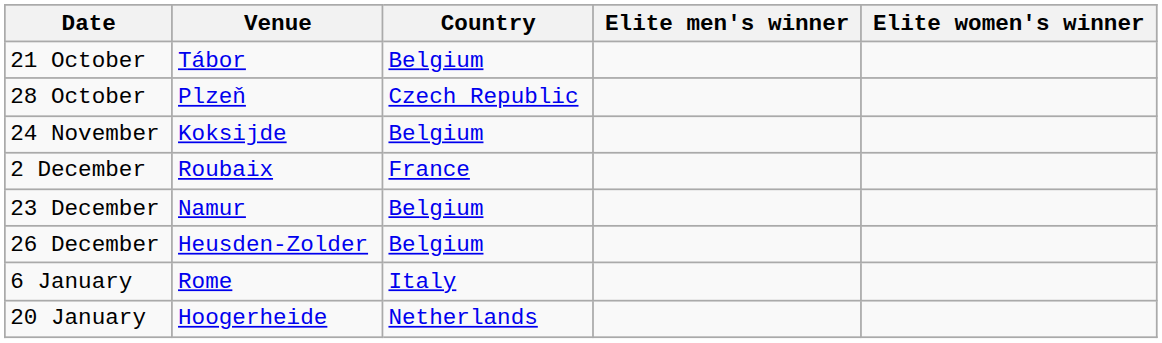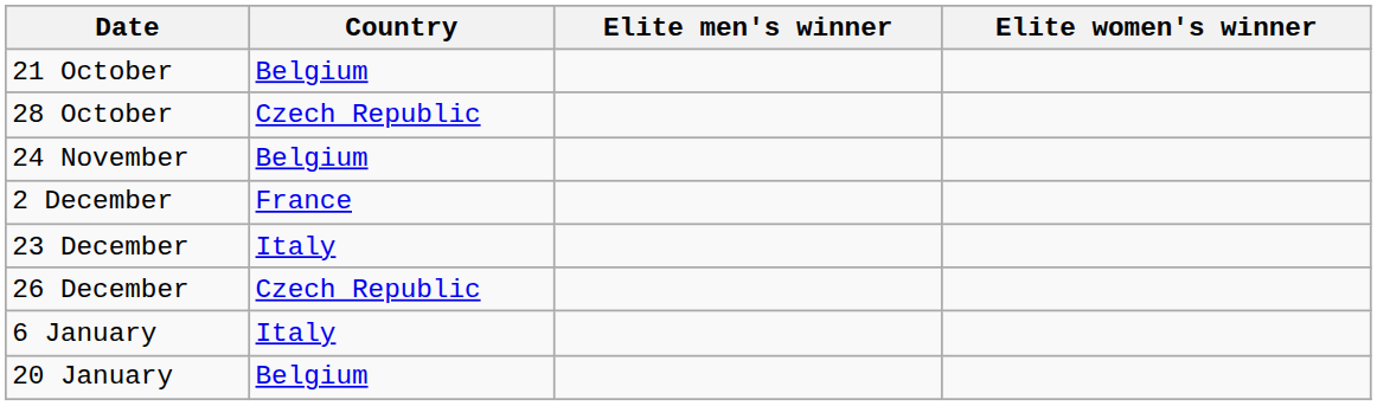- column: Venue | Tábor | Plzeň | Koksijde | Roubaix | Namur | Heusden-Zolder | Rome | Hoogerheide
23 December | Country: Belgium -> Italy
26 December | Country: Belgium -> Czech Republic
20 January | Country: Netherlands -> Belgium
